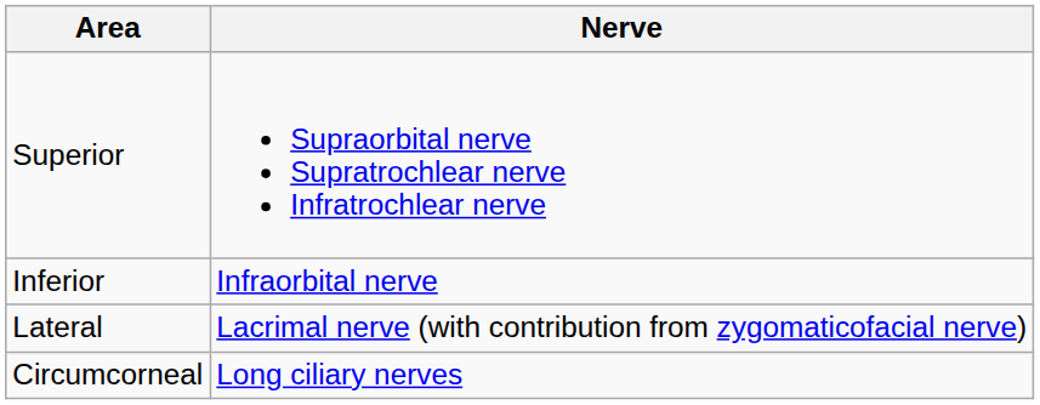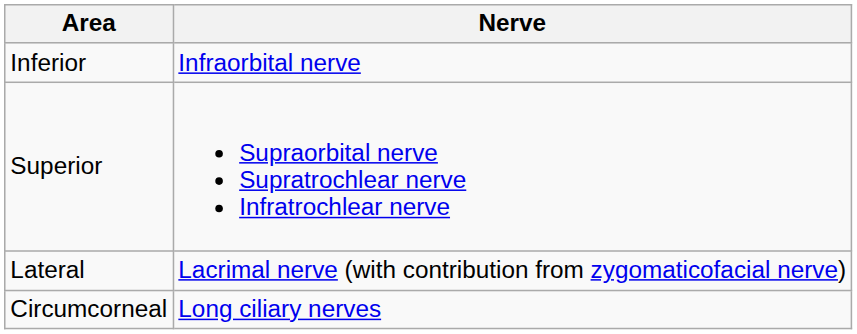rows swapped: Superior <-> Inferior
